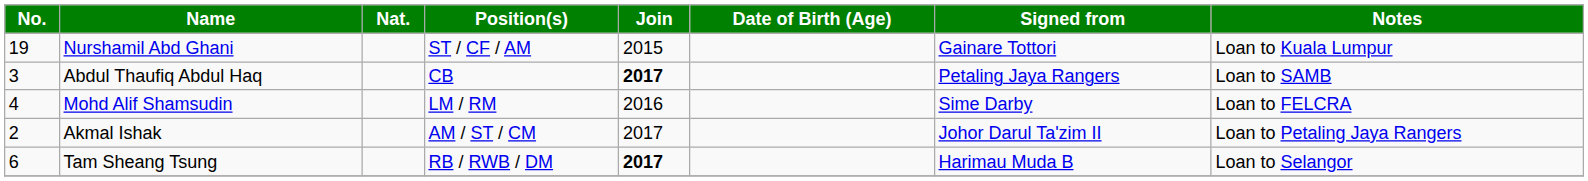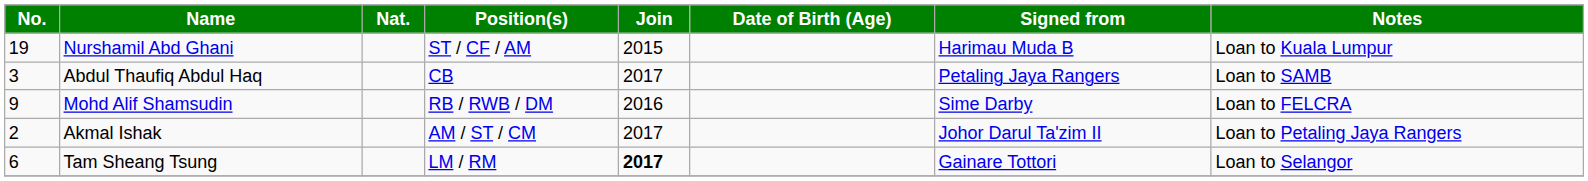Nurshamil Abd Ghani | Signed from: Gainare Tottori -> Harimau Muda B
Abdul Thaufiq Abdul Haq | Join: bold -> normal
Mohd Alif Shamsudin | No.: 4 -> 9
Mohd Alif Shamsudin | Position(s): LM / RM -> RB / RWB / DM
Tam Sheang Tsung | Position(s): RB / RWB / DM -> LM / RM
Tam Sheang Tsung | Signed from: Harimau Muda B -> Gainare Tottori
